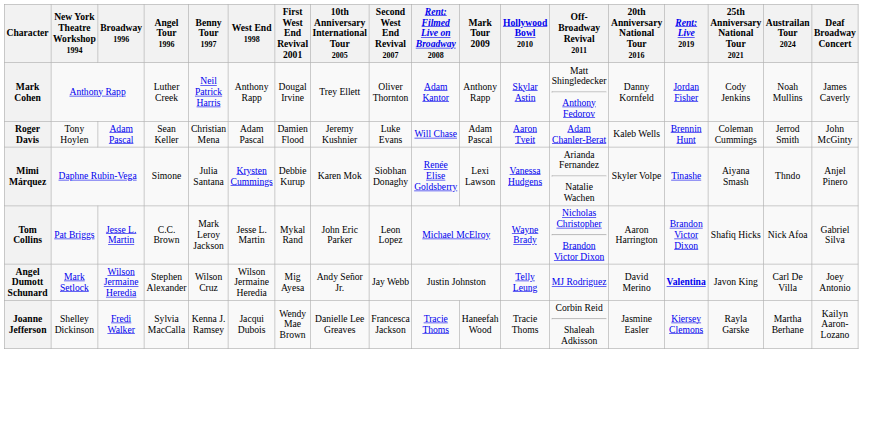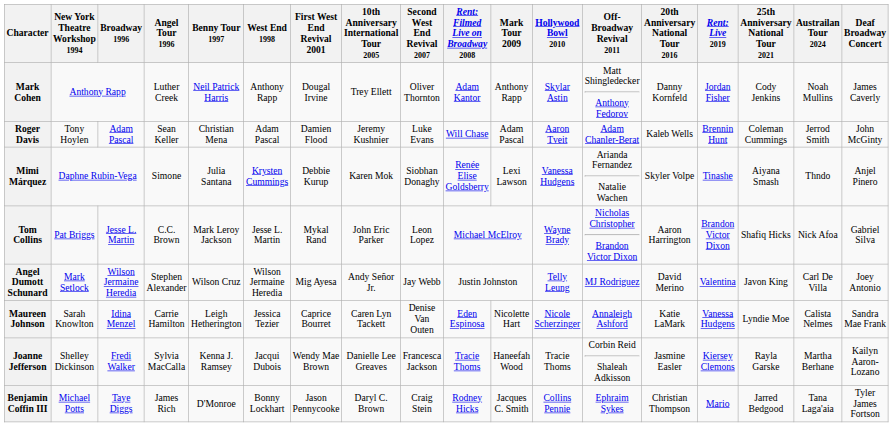Angel Dumott Schunard | column 15: bold -> normal
+ row: Maureen Johnson | Sarah Knowlton | Idina Menzel | Carrie Hamilton | Leigh Hetherington | Jessica Tezier | Caprice Bourret | Caren Lyn Tackett | Denise Van Outen | Eden Espinosa | Nicolette Hart | Nicole Scherzinger | Annaleigh Ashford | Katie LaMark | Vanessa Hudgens | Lyndie Moe | Calista Nelmes | Sandra Mae Frank
+ row: Benjamin Coffin III | Michael Potts | Taye Diggs | James Rich | D'Monroe | Bonny Lockhart | Jason Pennycooke | Daryl C. Brown | Craig Stein | Rodney Hicks | Jacques C. Smith | Collins Pennie | Ephraim Sykes | Christian Thompson | Mario | Jarred Bedgood | Tana Laga'aia | Tyler James Fortson
